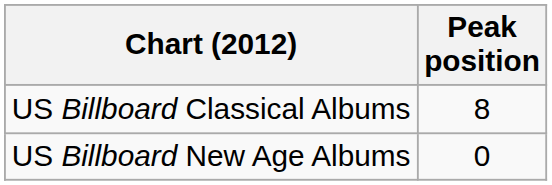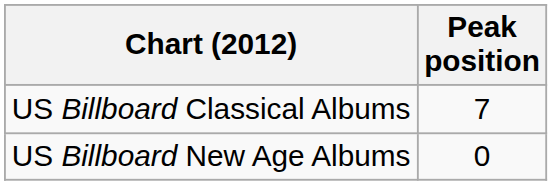US Billboard Classical Albums | Peak position: 8 -> 7
